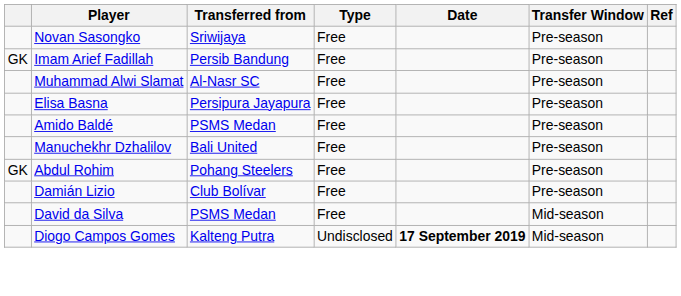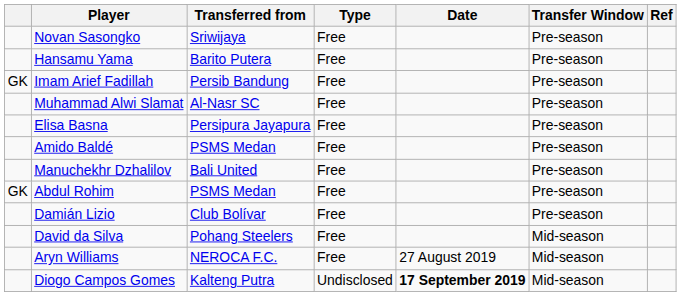+ row: Hansamu Yama | Barito Putera | Free | Pre-season
Abdul Rohim | Transferred from: Pohang Steelers -> PSMS Medan
David da Silva | Transferred from: PSMS Medan -> Pohang Steelers
+ row: Aryn Williams | NEROCA F.C. | Free | 27 August 2019 | Mid-season
